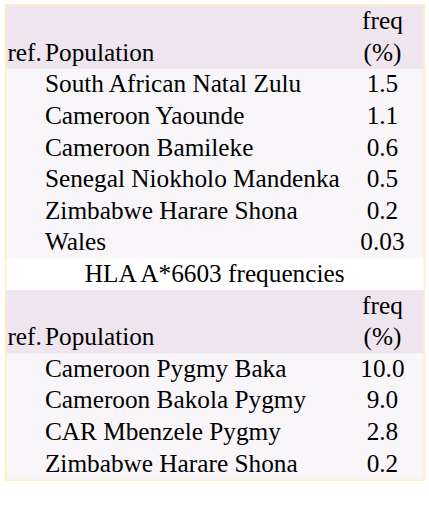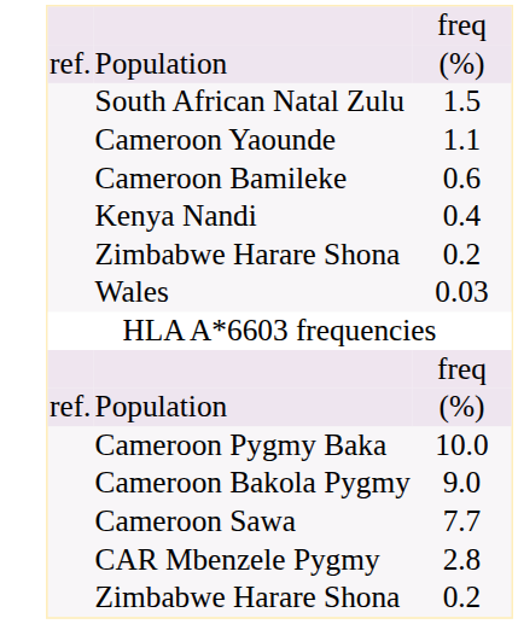- row: Senegal Niokholo Mandenka | 0.5
+ row: Kenya Nandi | 0.4
+ row: Cameroon Sawa | 7.7
